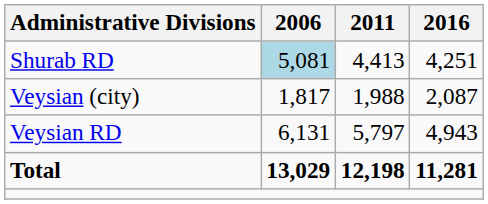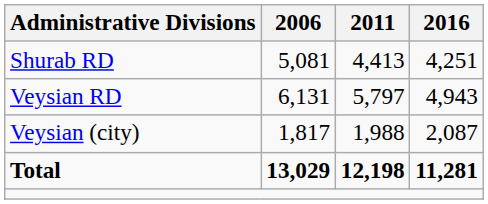Shurab RD | 2006: lightblue background -> no background
rows swapped: Veysian RD <-> Veysian (city)
